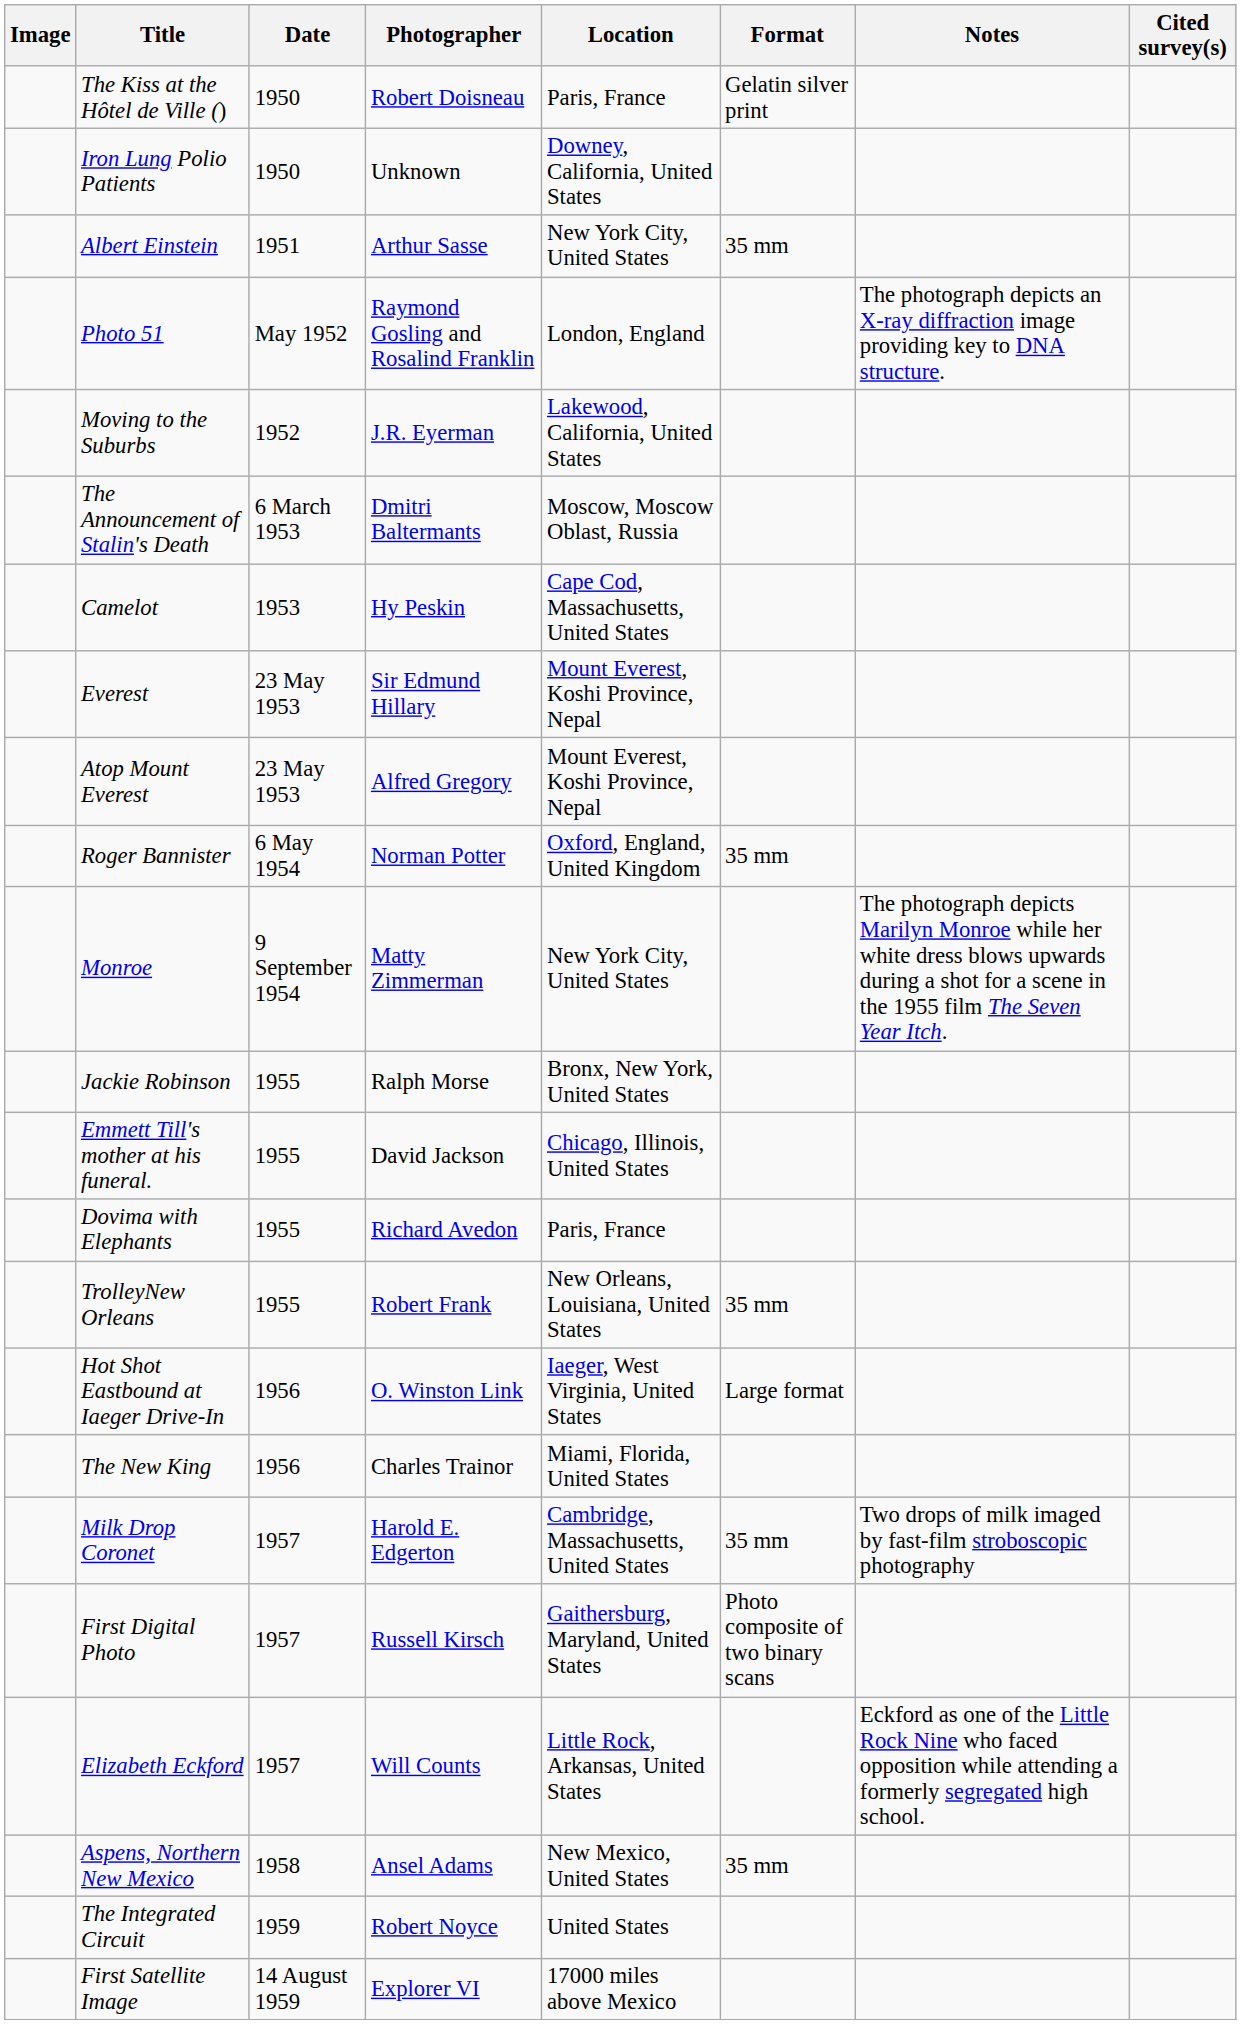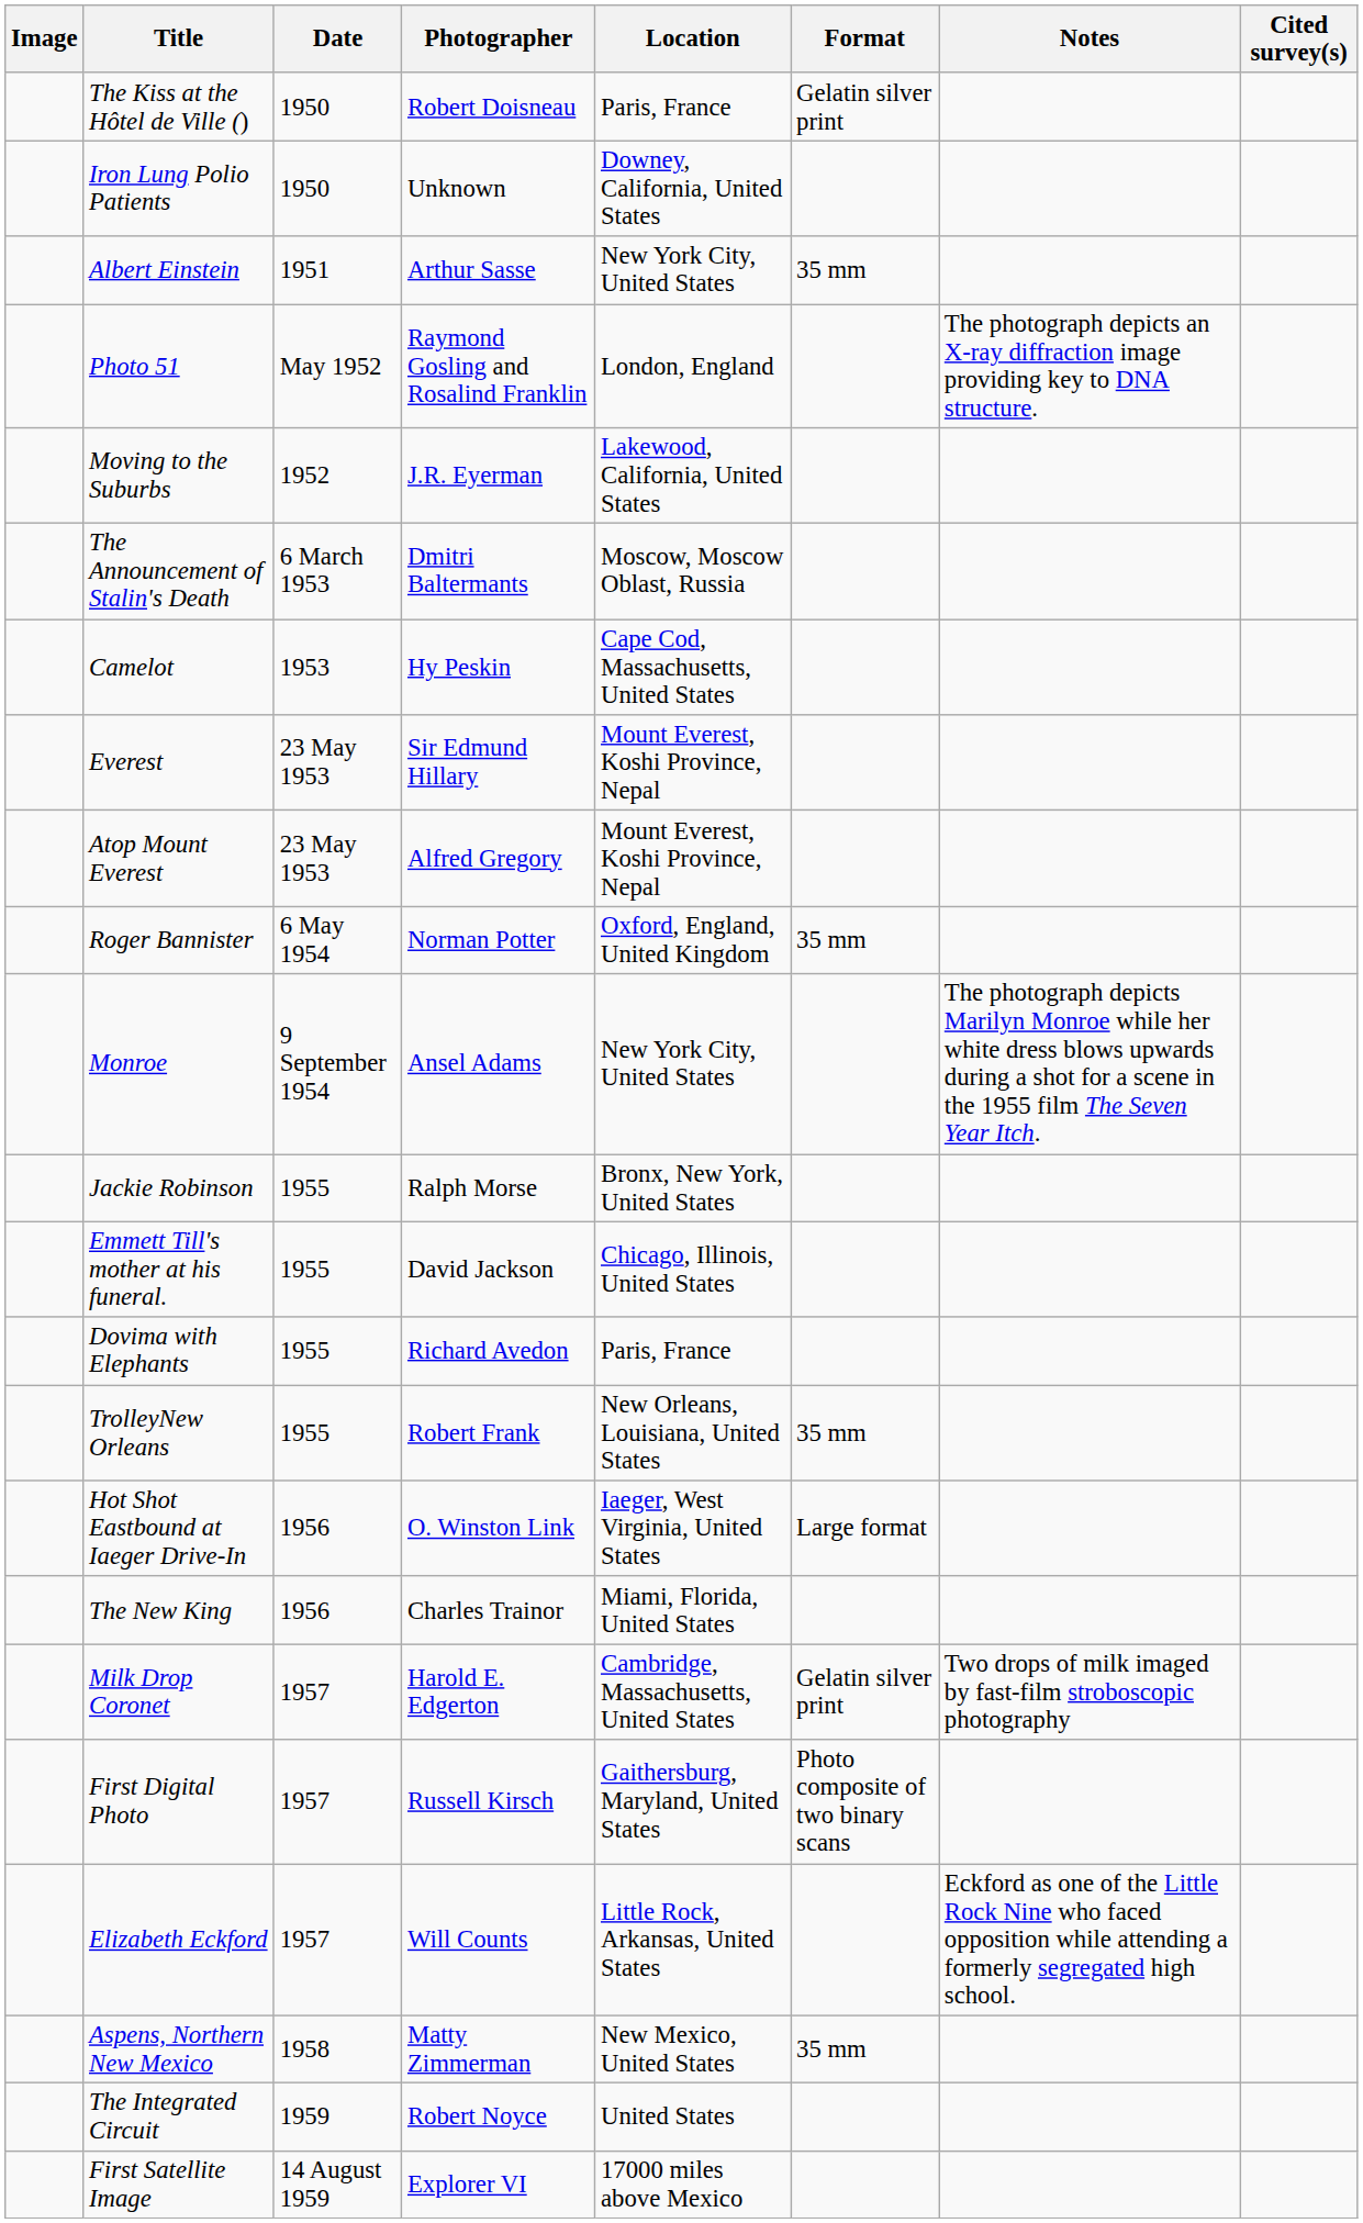Monroe | Photographer: Matty Zimmerman -> Ansel Adams
Milk Drop Coronet | Format: 35 mm -> Gelatin silver print
Aspens, Northern New Mexico | Photographer: Ansel Adams -> Matty Zimmerman
